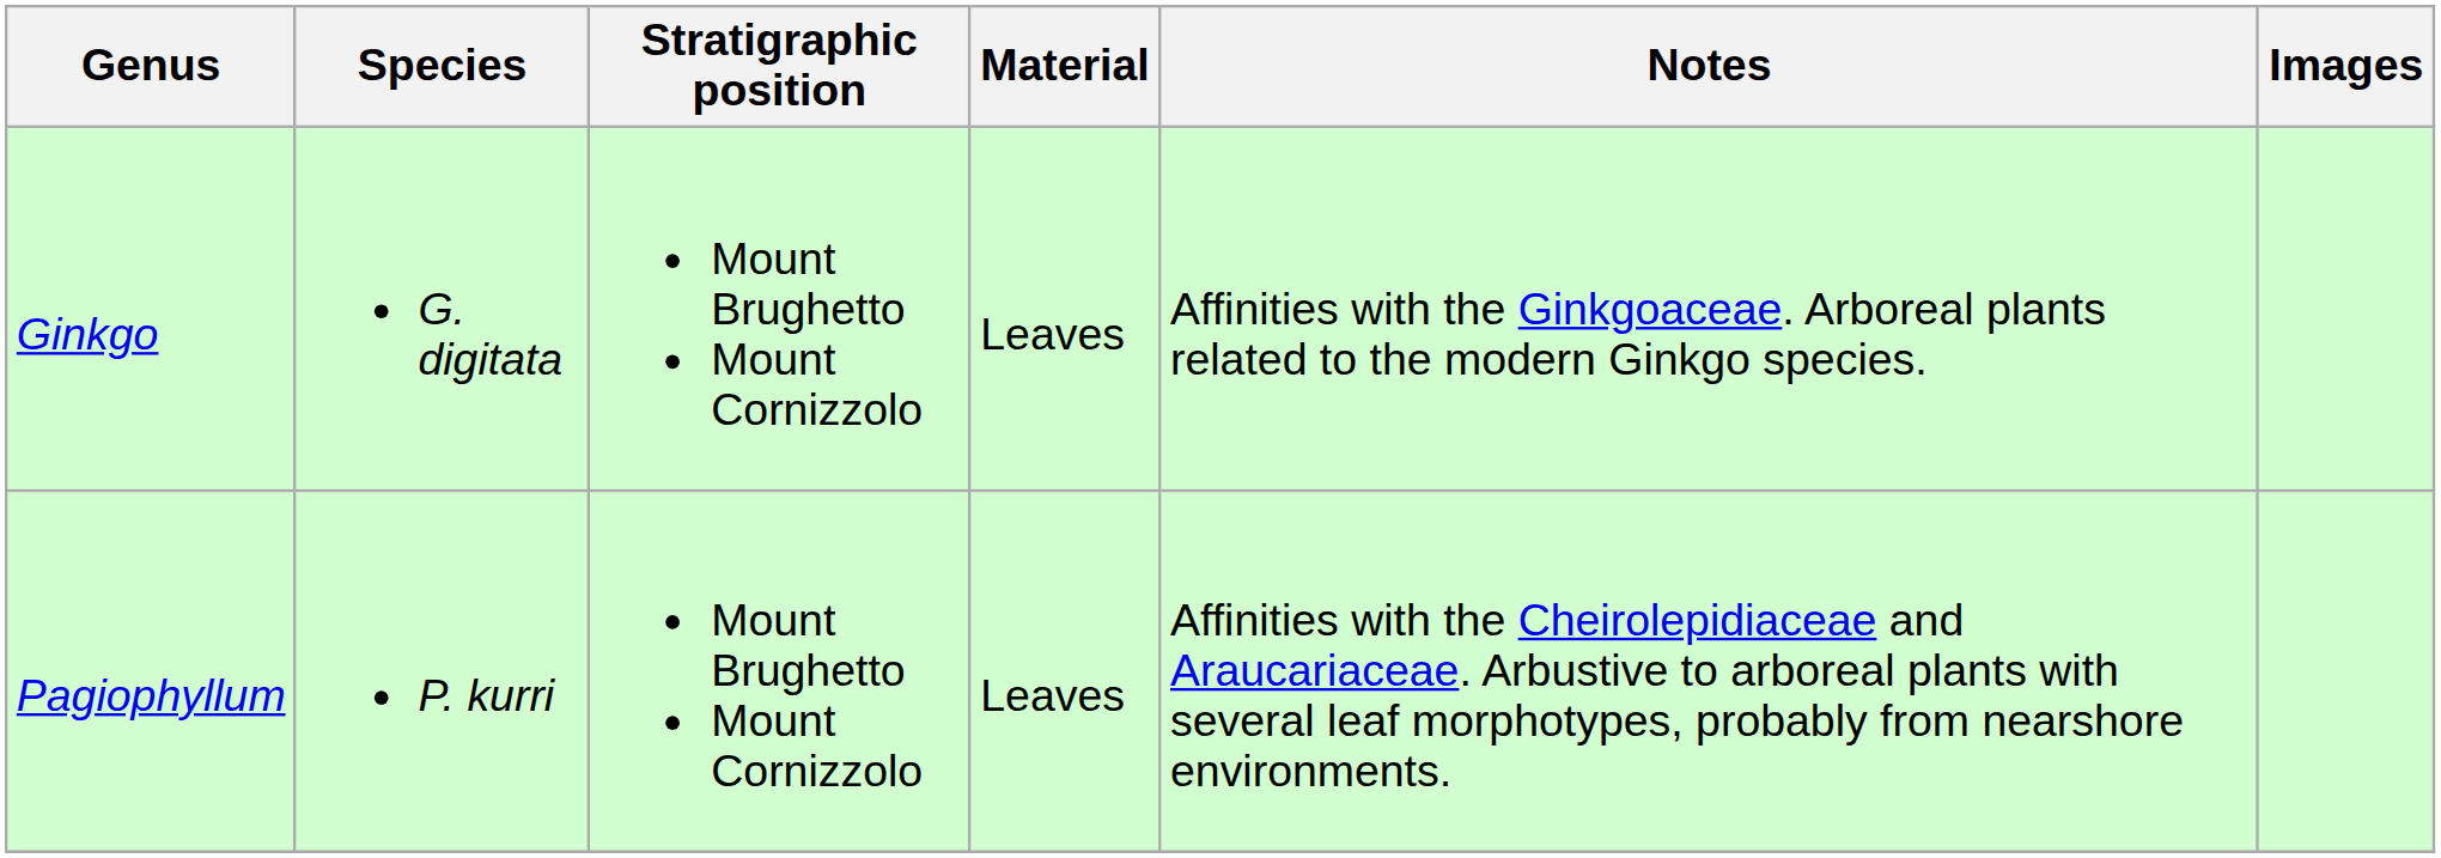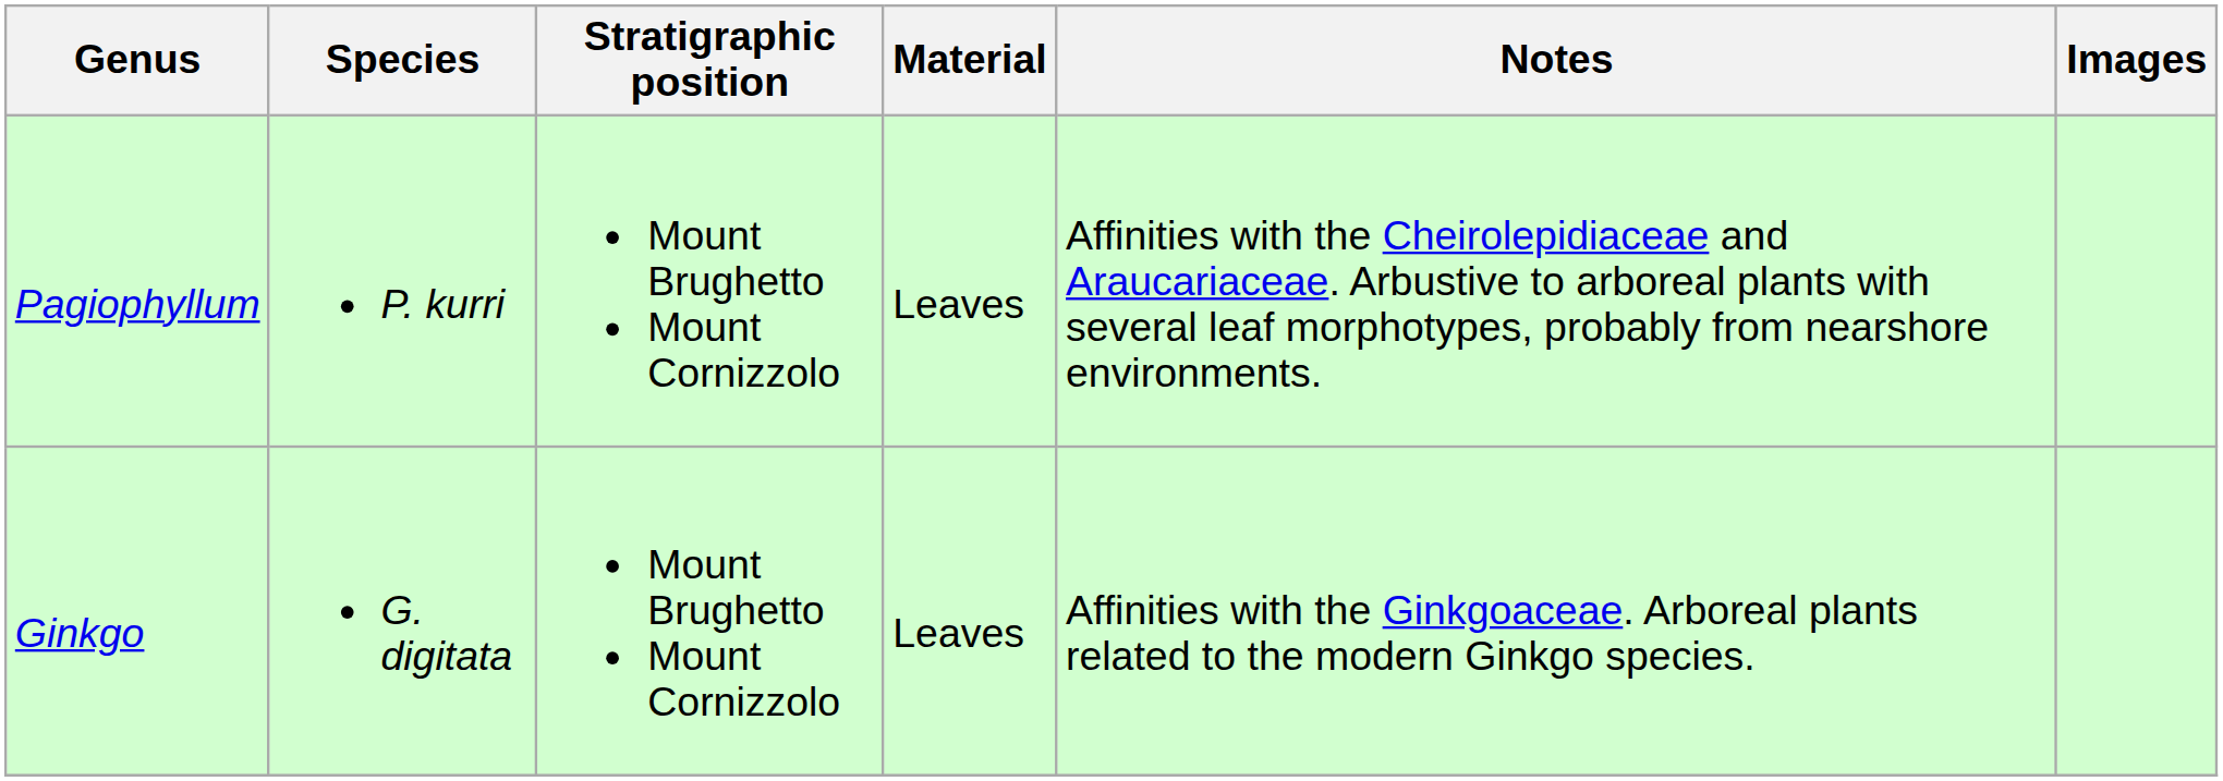rows swapped: Ginkgo <-> Pagiophyllum
